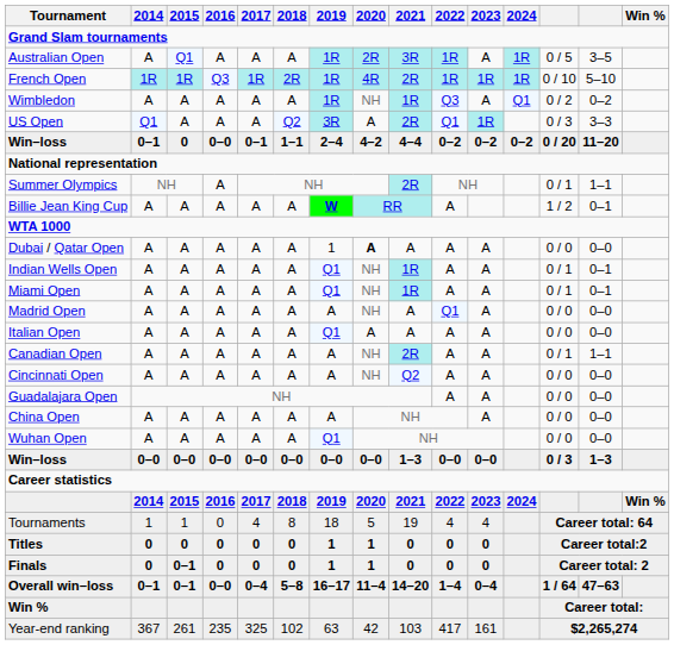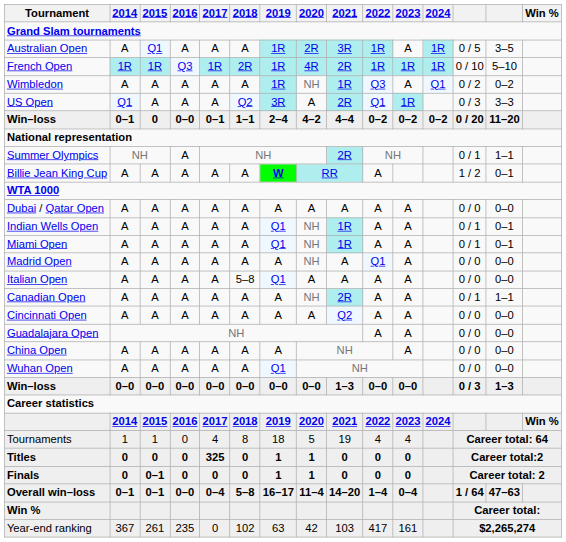Dubai / Qatar Open | 2019: 1 -> A
Dubai / Qatar Open | 2020: bold -> normal
Italian Open | 2018: A -> 5–8
Cincinnati Open | 2020: NH -> A
Titles | 2017: 0 -> 325
Year-end ranking | 2017: 325 -> 0
